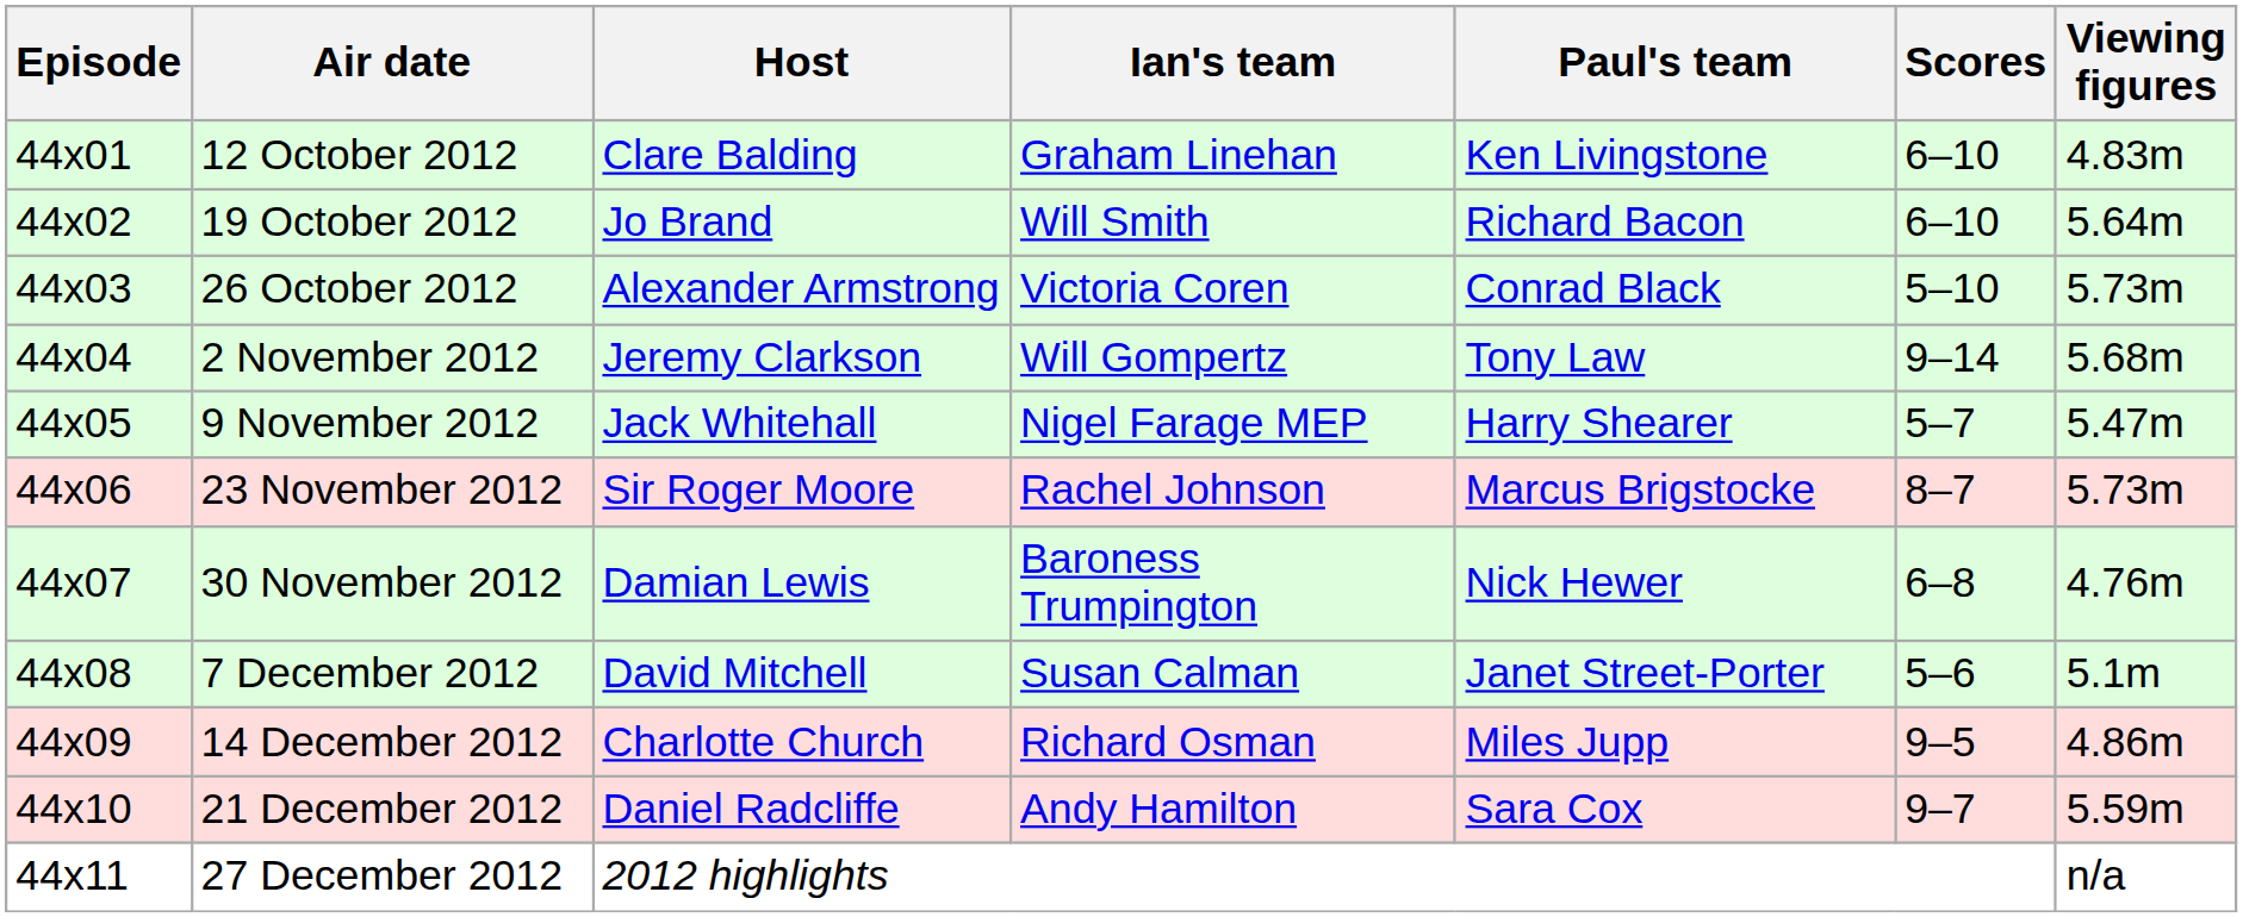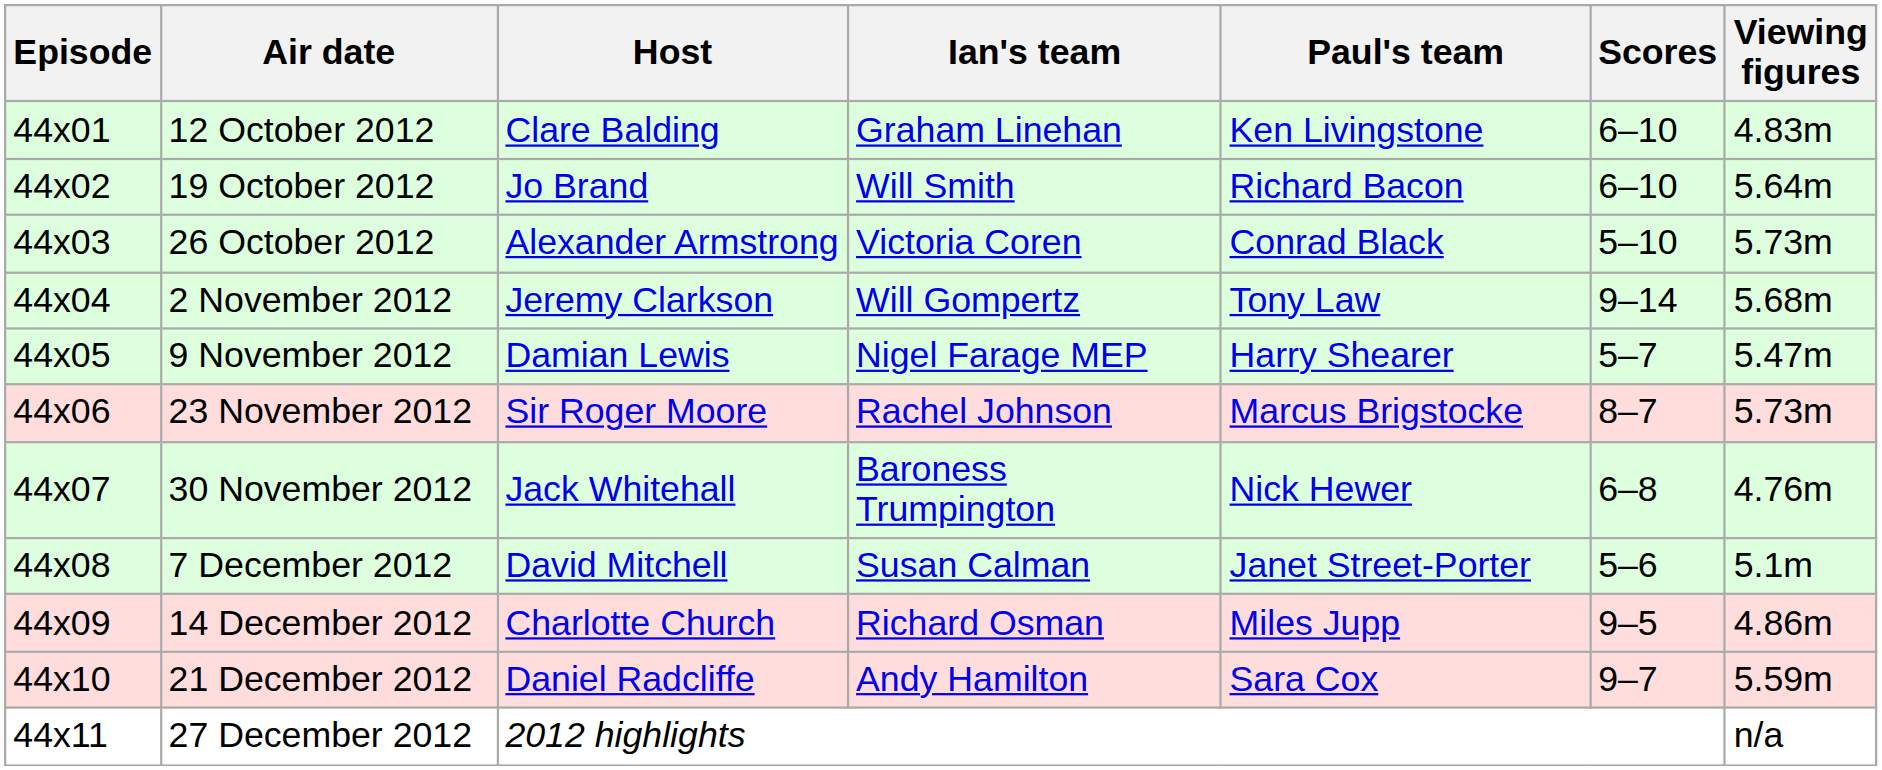9 November 2012 | Host: Jack Whitehall -> Damian Lewis
30 November 2012 | Host: Damian Lewis -> Jack Whitehall
